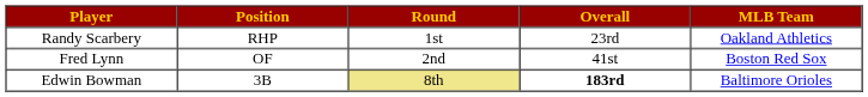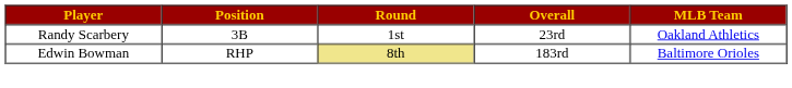Randy Scarbery | Position: RHP -> 3B
- row: Fred Lynn | OF | 2nd | 41st | Boston Red Sox
Edwin Bowman | Position: 3B -> RHP
Edwin Bowman | Overall: bold -> normal
